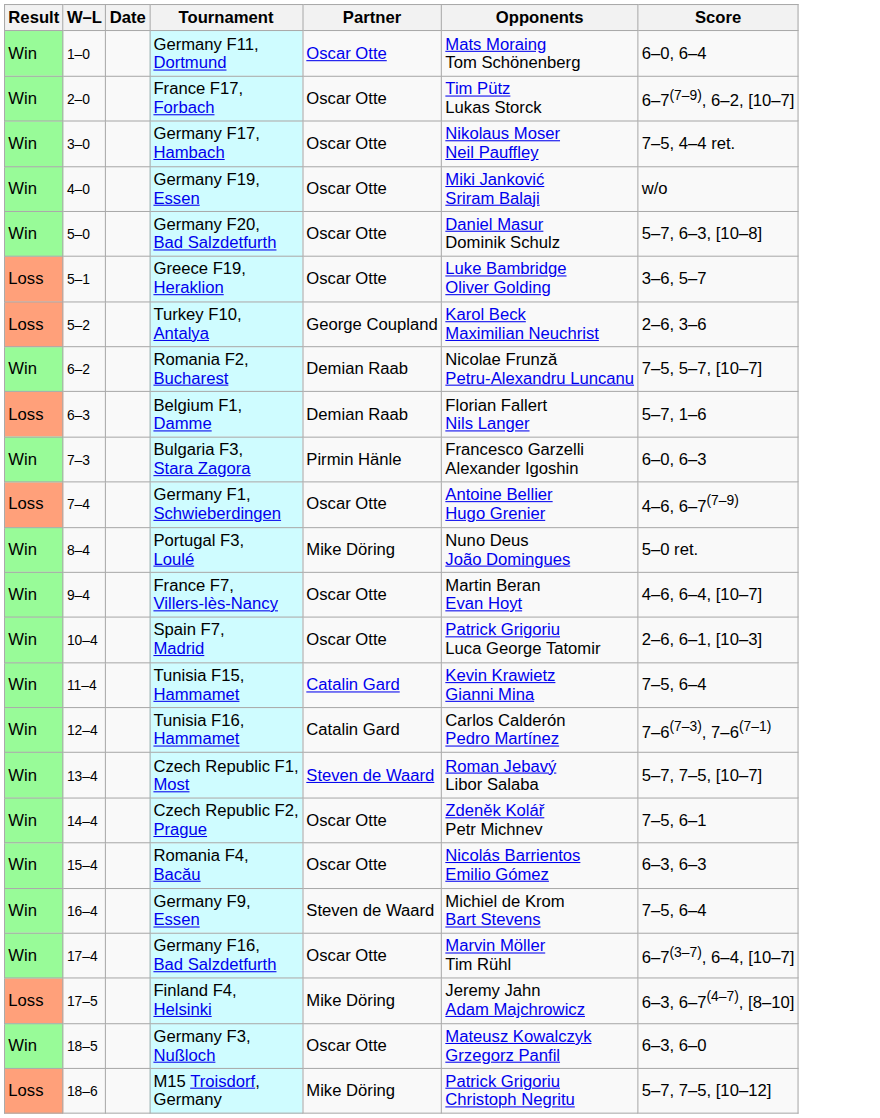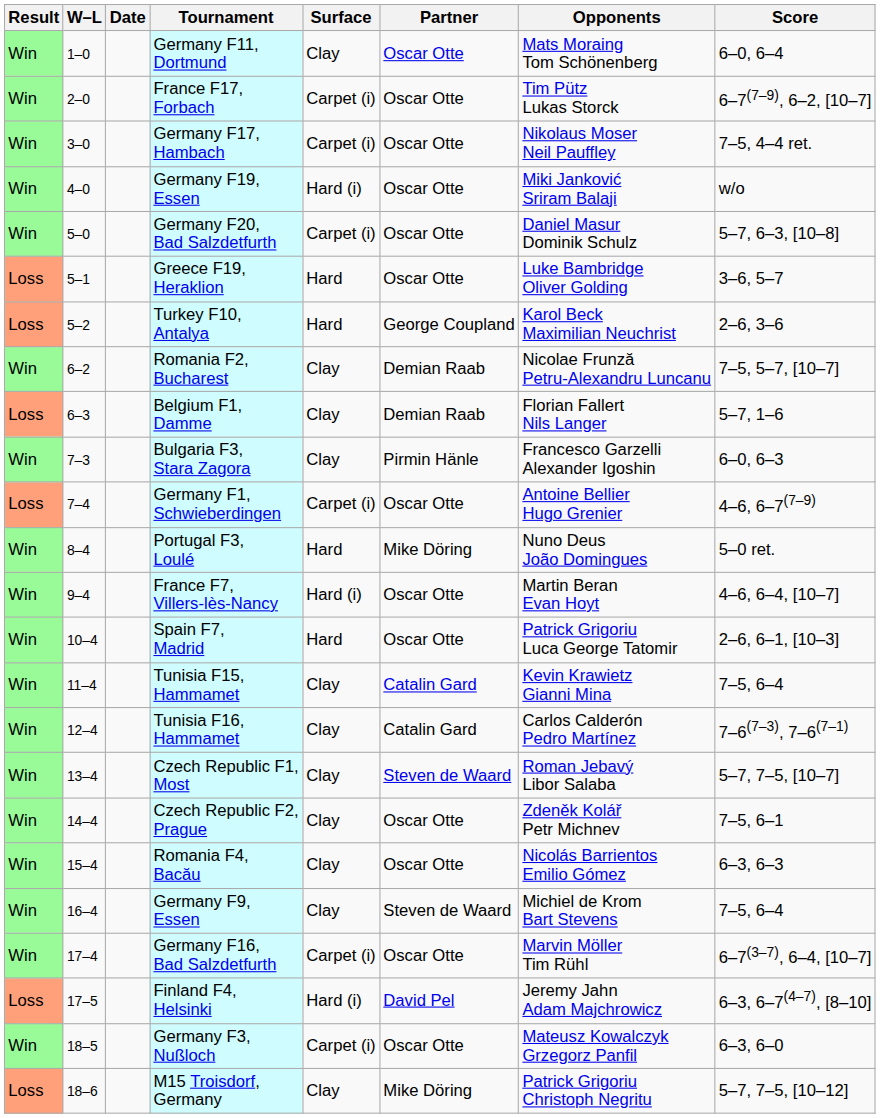+ column: Surface | Clay | Carpet (i) | Carpet (i) | Hard (i) | Carpet (i) | Hard | Hard | Clay | Clay | Clay | Carpet (i) | Hard | Hard (i) | Hard | Clay | Clay | Clay | Clay | Clay | Clay | Carpet (i) | Hard (i) | Carpet (i) | Clay
Finland F4, Helsinki | Partner: Mike Döring -> David Pel
